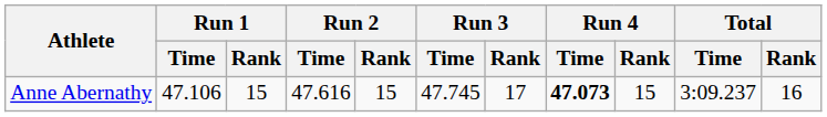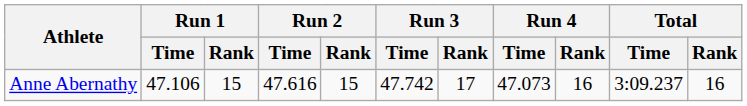Anne Abernathy | Run 3 / Time: 47.745 -> 47.742
Anne Abernathy | Run 4 / Time: bold -> normal
Anne Abernathy | Run 4 / Rank: 15 -> 16
